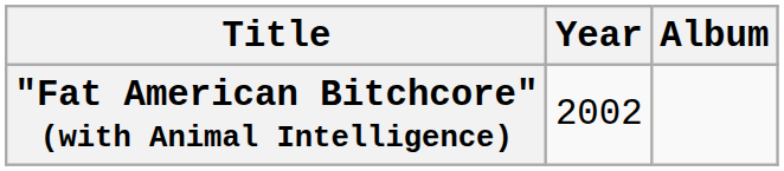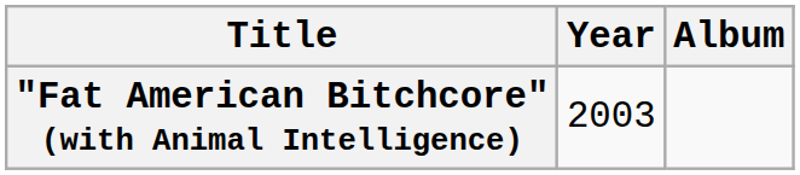"Fat American Bitchcore" (with Animal Intelligence) | Year: 2002 -> 2003
